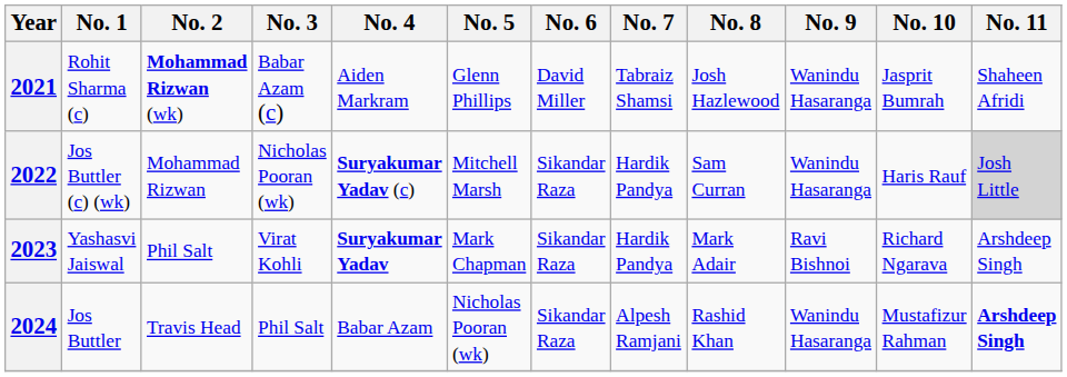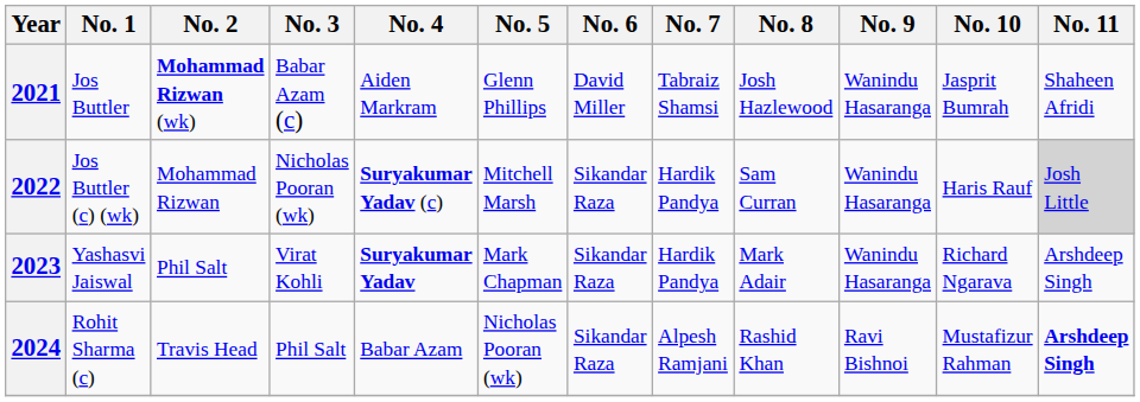2021 | No. 1: Rohit Sharma (c) -> Jos Buttler
2023 | No. 9: Ravi Bishnoi -> Wanindu Hasaranga
2024 | No. 1: Jos Buttler -> Rohit Sharma (c)
2024 | No. 9: Wanindu Hasaranga -> Ravi Bishnoi
